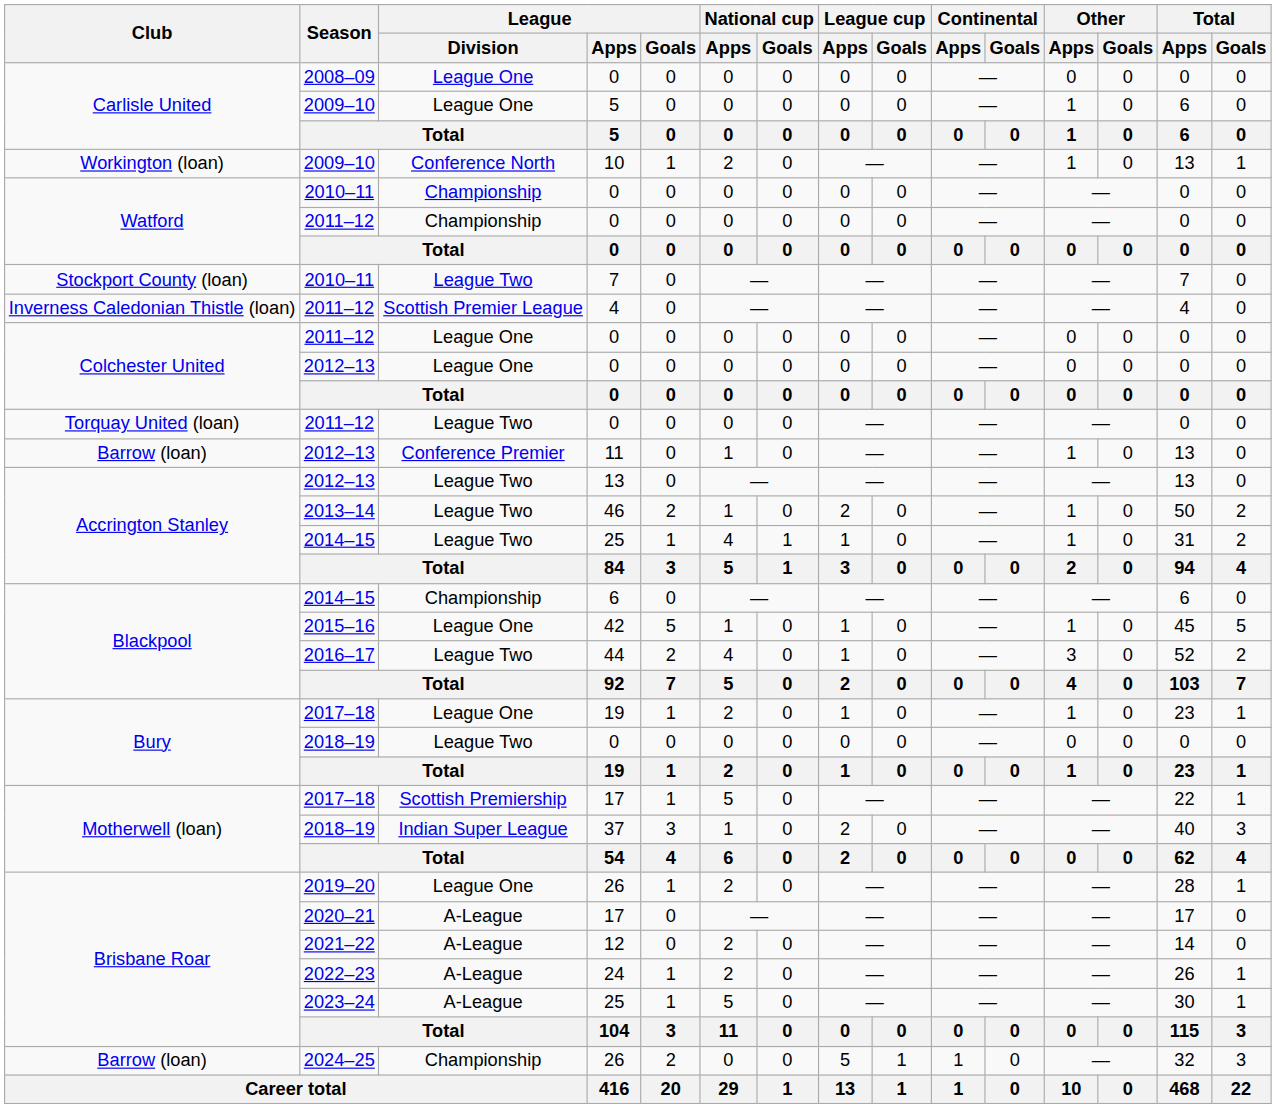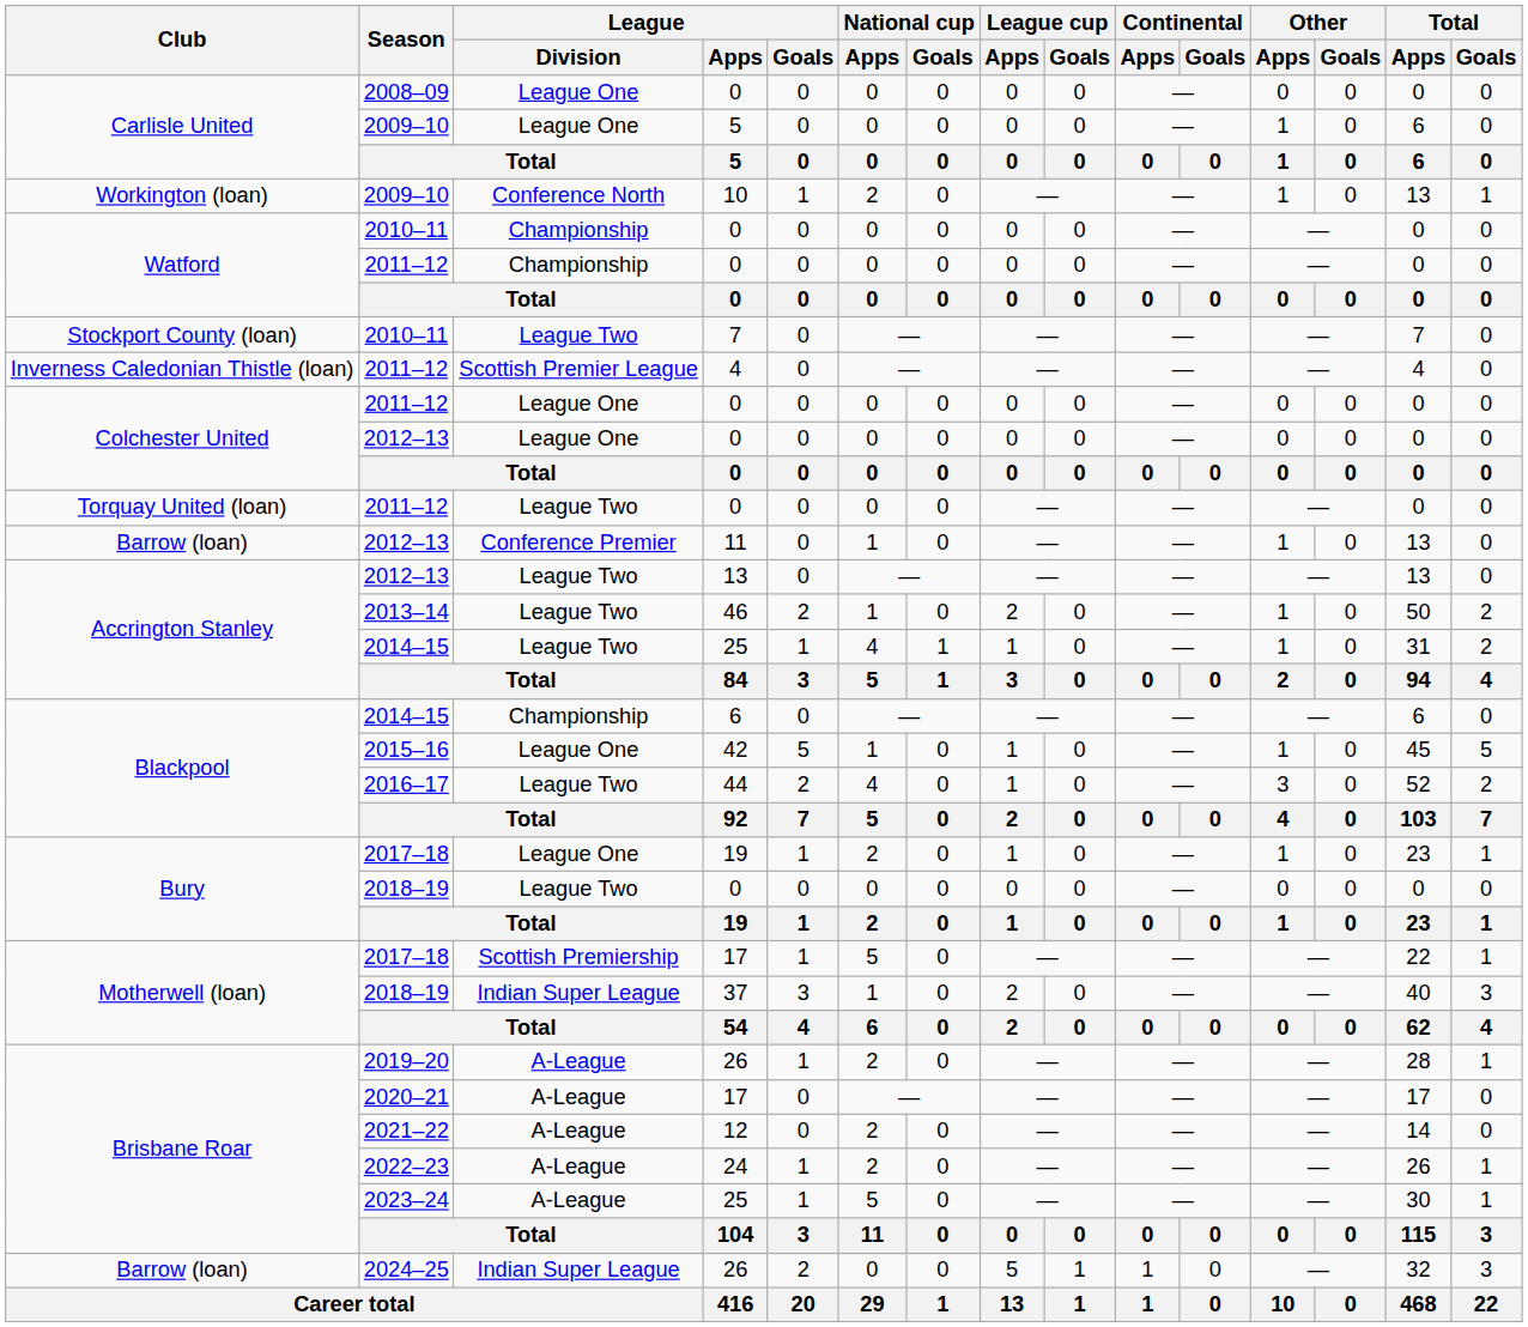2019–20 / 26 | League / Division: League One -> A-League
2024–25 / 26 | League / Division: Championship -> Indian Super League
